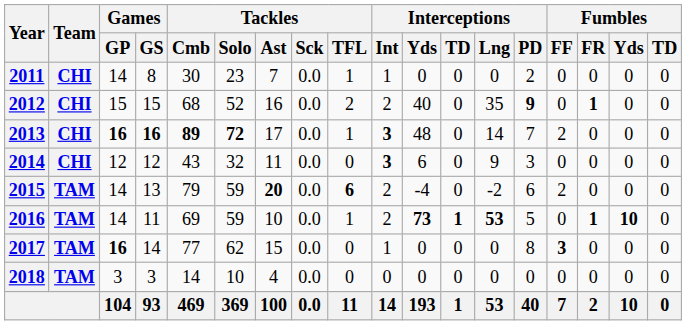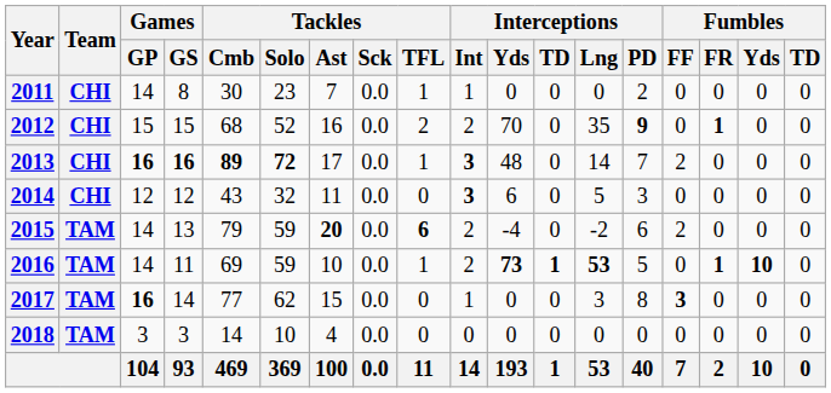2012 | Interceptions / Yds: 40 -> 70
2014 | Interceptions / Lng: 9 -> 5
2017 | Interceptions / Lng: 0 -> 3
